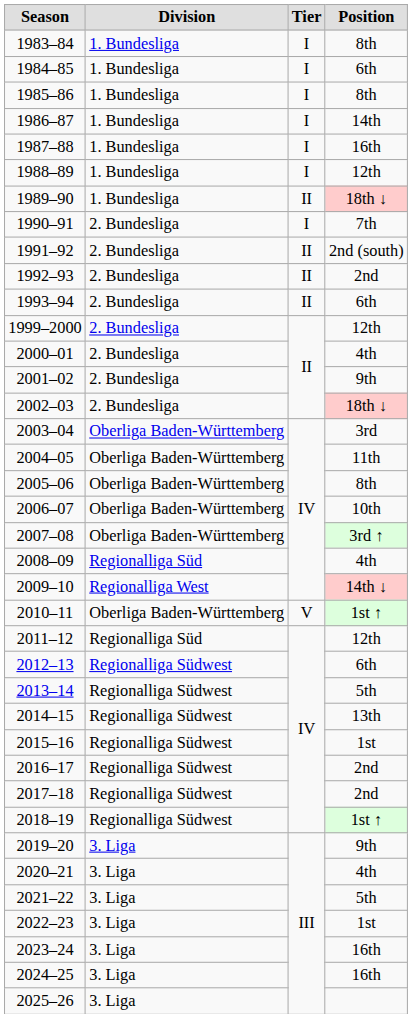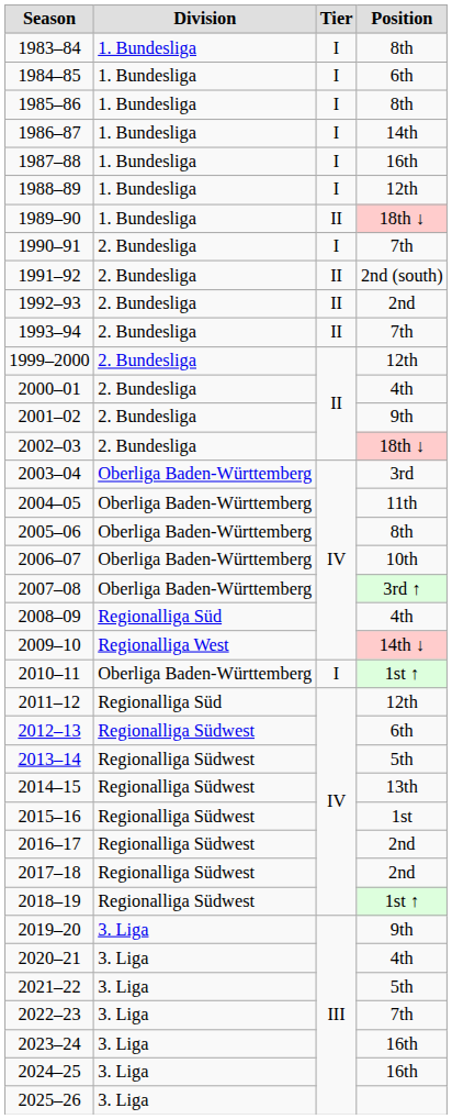1993–94 | Position: 6th -> 7th
2010–11 | Tier: V -> I
2022–23 | Position: 1st -> 7th
